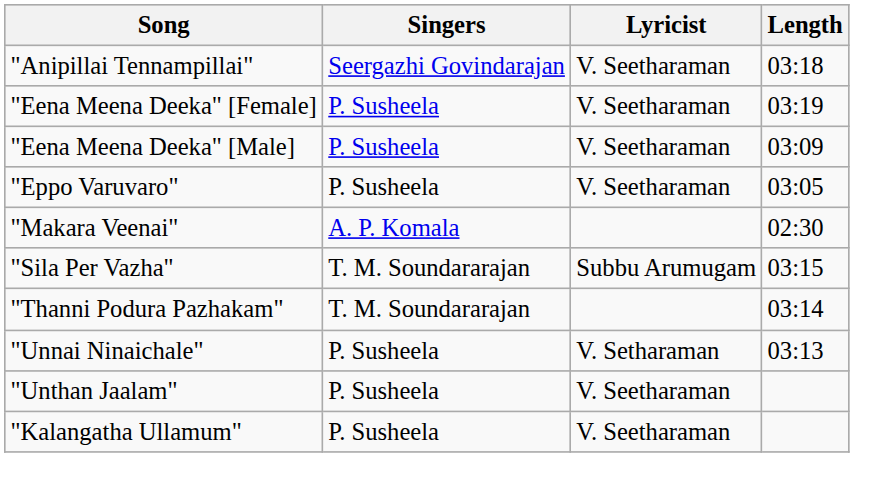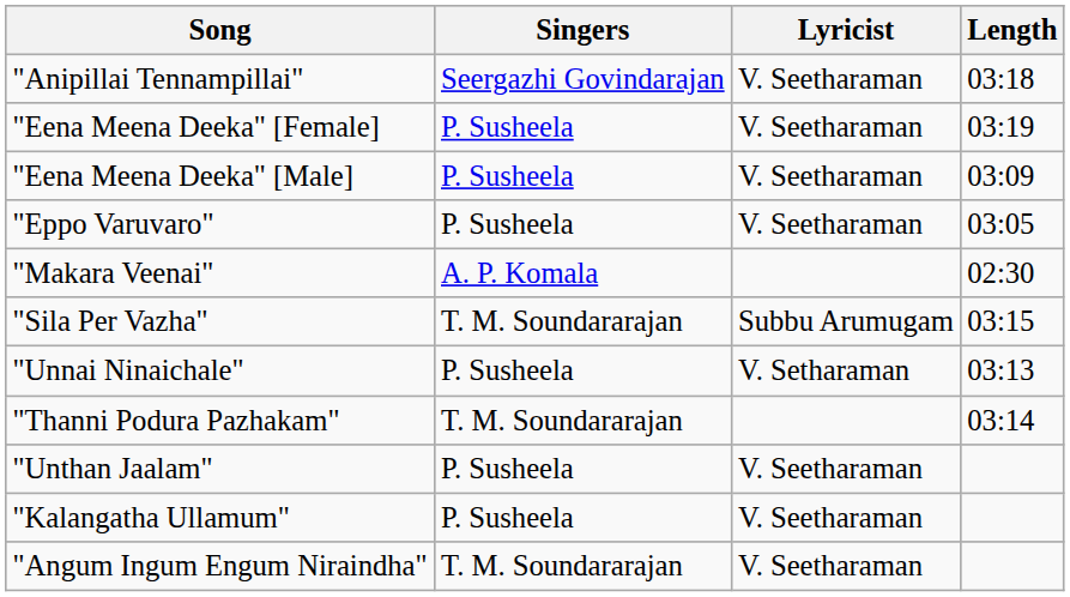rows swapped: "Thanni Podura Pazhakam" <-> "Unnai Ninaichale"
+ row: "Angum Ingum Engum Niraindha" | T. M. Soundararajan | V. Seetharaman
